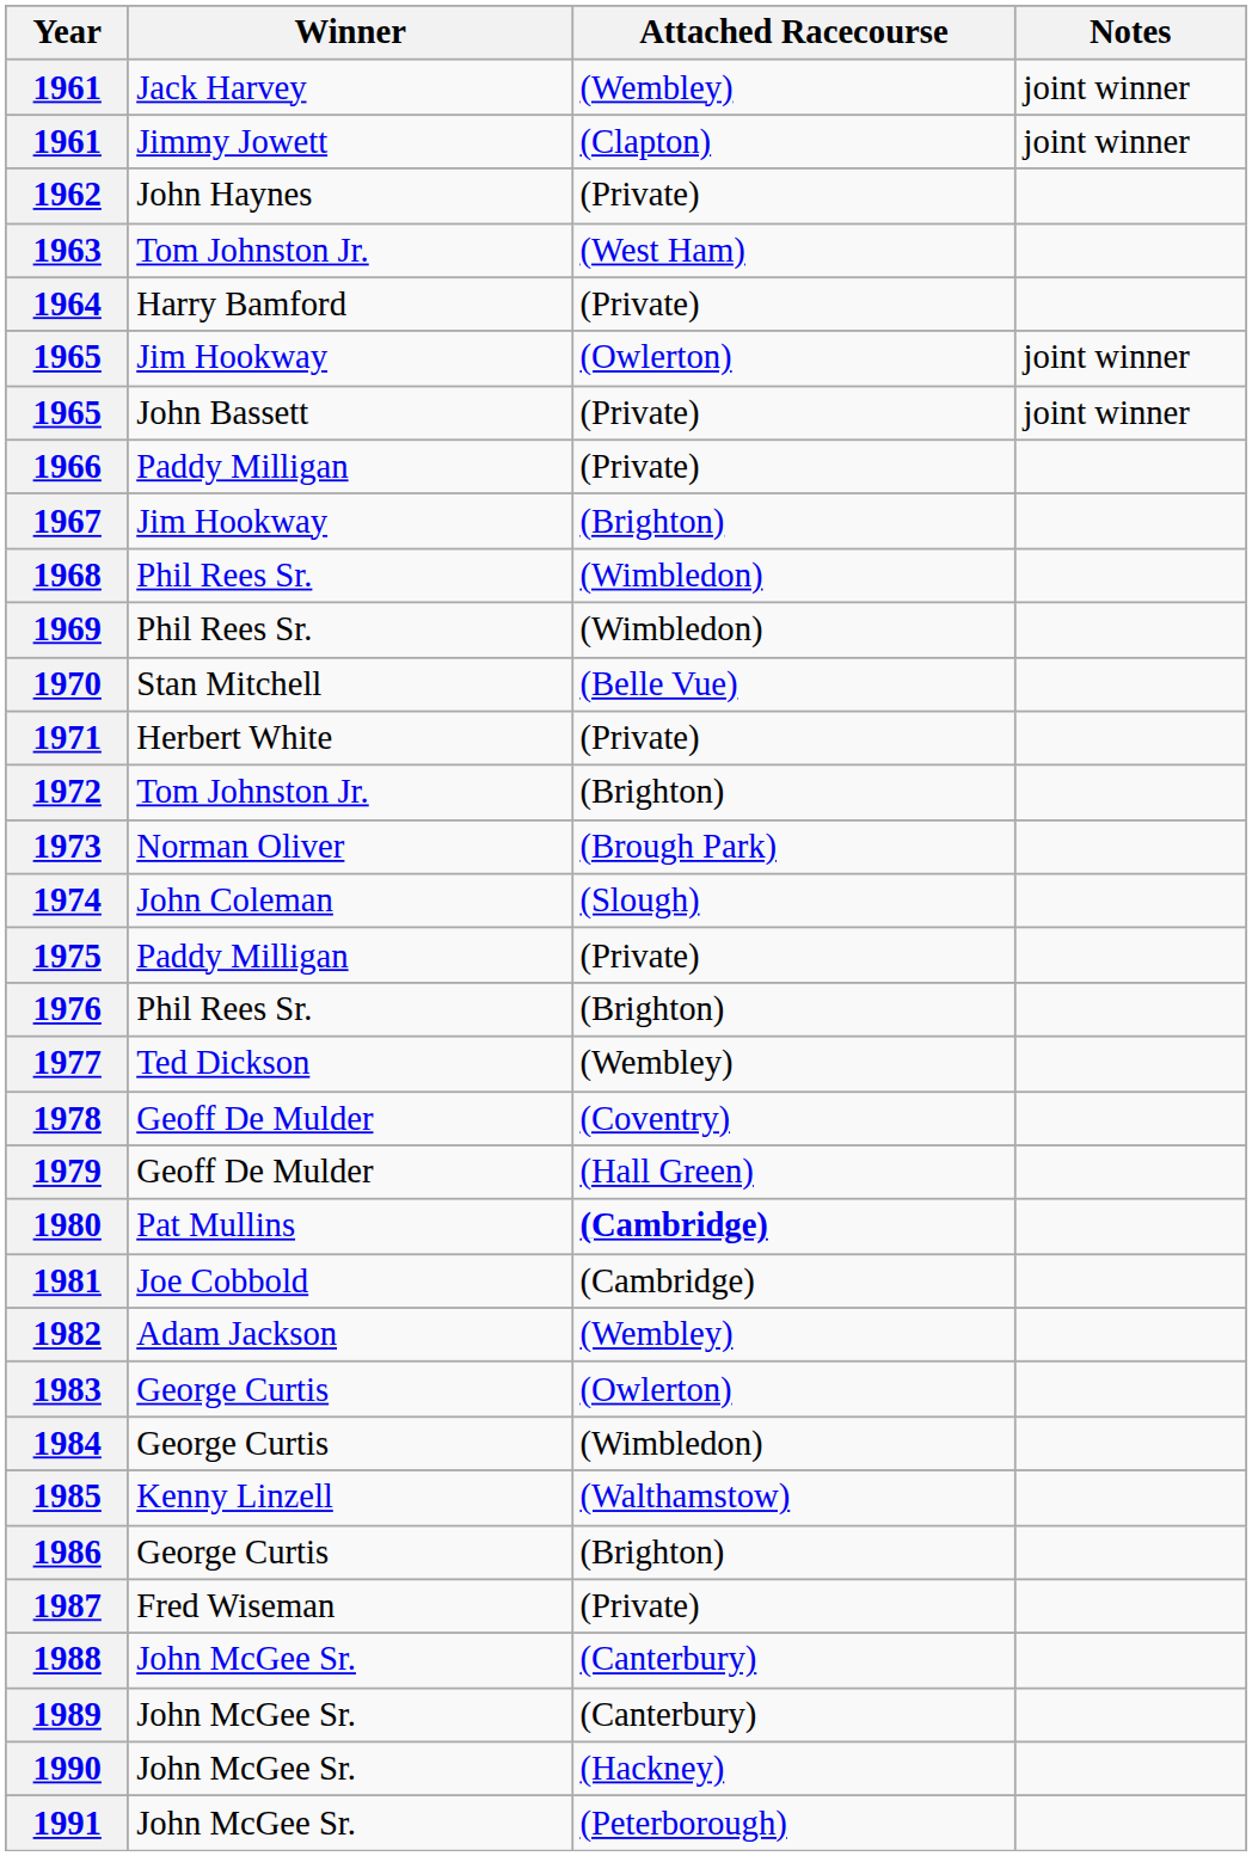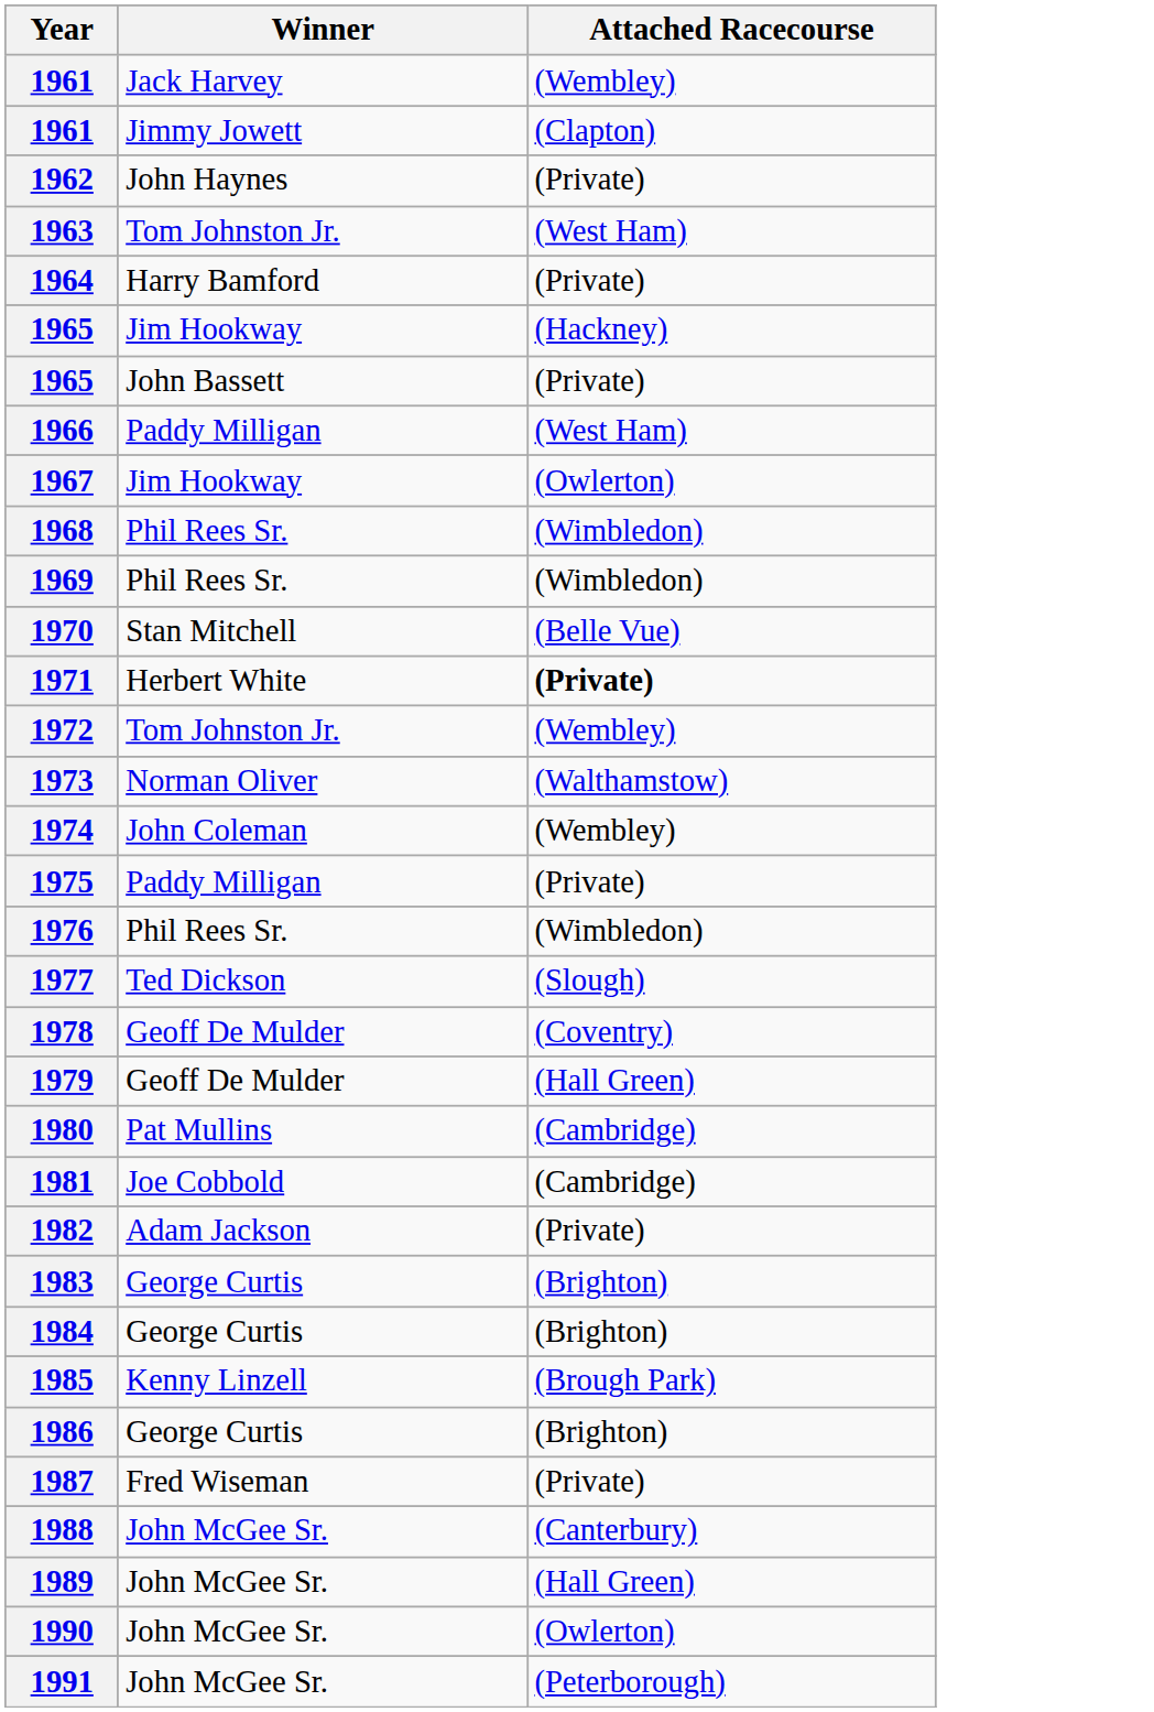- column: Notes | joint winner | joint winner | joint winner | joint winner
1965 / Jim Hookway | Attached Racecourse: (Owlerton) -> (Hackney)
1966 | Attached Racecourse: (Private) -> (West Ham)
1967 | Attached Racecourse: (Brighton) -> (Owlerton)
1971 | Attached Racecourse: normal -> bold
1972 | Attached Racecourse: (Brighton) -> (Wembley)
1973 | Attached Racecourse: (Brough Park) -> (Walthamstow)
1974 | Attached Racecourse: (Slough) -> (Wembley)
1976 | Attached Racecourse: (Brighton) -> (Wimbledon)
1977 | Attached Racecourse: (Wembley) -> (Slough)
1980 | Attached Racecourse: bold -> normal
1982 | Attached Racecourse: (Wembley) -> (Private)
1983 | Attached Racecourse: (Owlerton) -> (Brighton)
1984 | Attached Racecourse: (Wimbledon) -> (Brighton)
1985 | Attached Racecourse: (Walthamstow) -> (Brough Park)
1989 | Attached Racecourse: (Canterbury) -> (Hall Green)
1990 | Attached Racecourse: (Hackney) -> (Owlerton)
